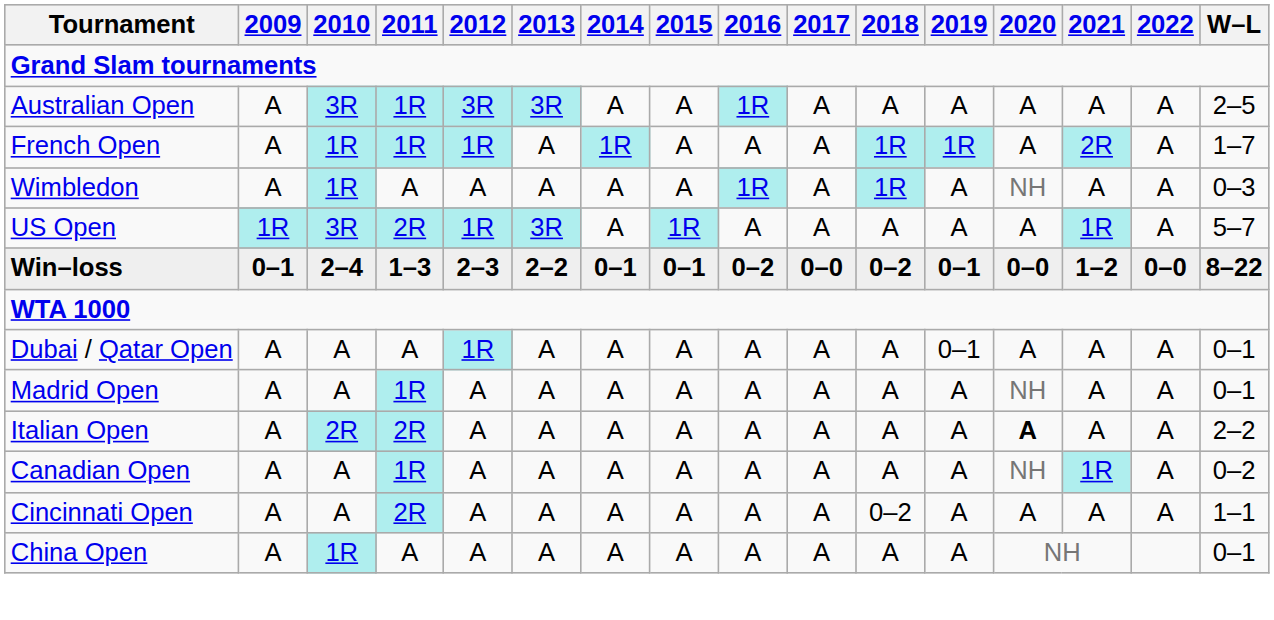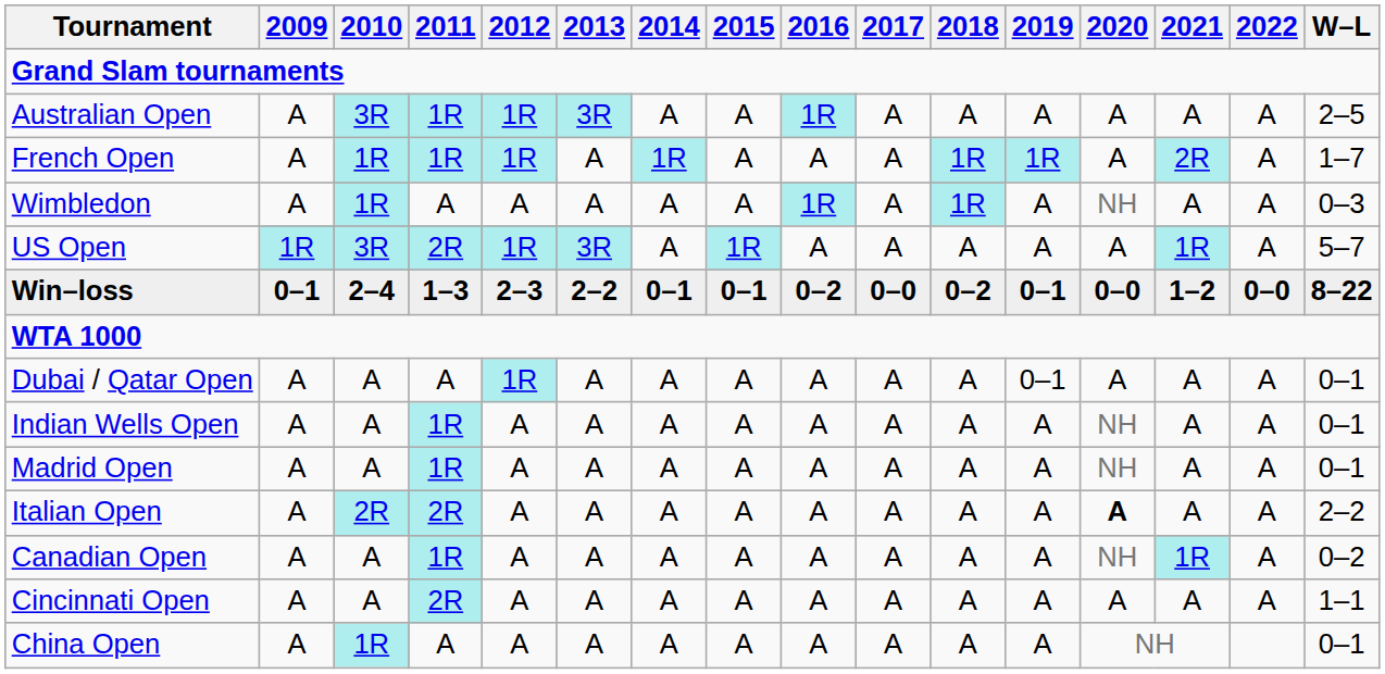Australian Open | 2012: 3R -> 1R
+ row: Indian Wells Open | A | A | 1R | A | A | A | A | A | A | A | A | NH | A | A | 0–1
Cincinnati Open | 2018: 0–2 -> A
